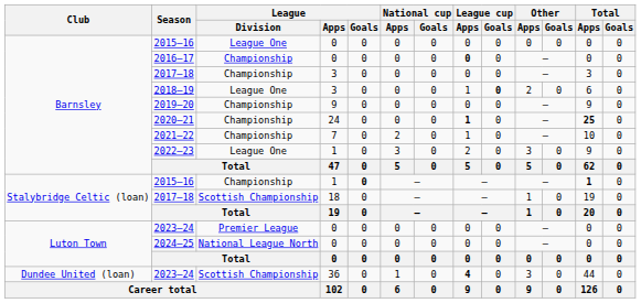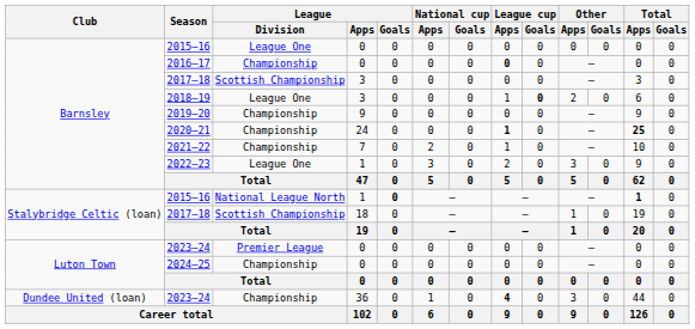2017–18 / 3 | League / Division: Championship -> Scottish Championship
2015–16 / 1 | League / Division: Championship -> National League North
2024–25 | League / Division: National League North -> Championship
2023–24 / 36 | League / Division: Scottish Championship -> Championship
